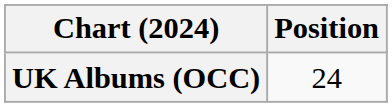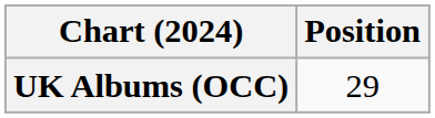UK Albums (OCC) | Position: 24 -> 29
